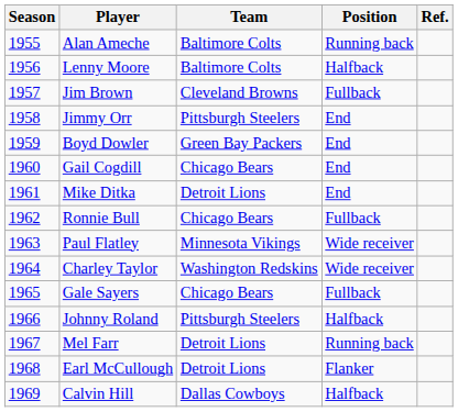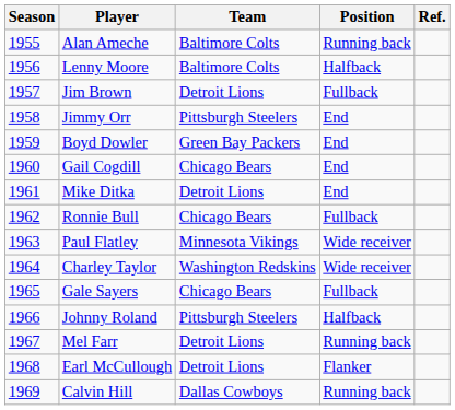Jim Brown | Team: Cleveland Browns -> Detroit Lions
Calvin Hill | Position: Halfback -> Running back
